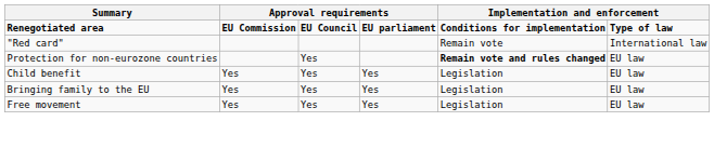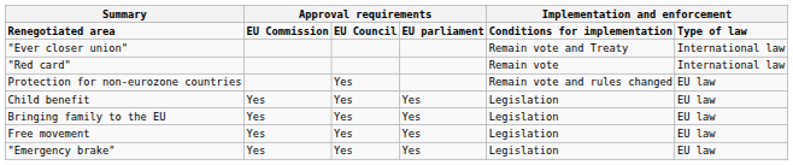+ row: "Ever closer union" | Remain vote and Treaty | International law
Protection for non-eurozone countries | column 5: bold -> normal
+ row: "Emergency brake" | Yes | Yes | Yes | Legislation | EU law
